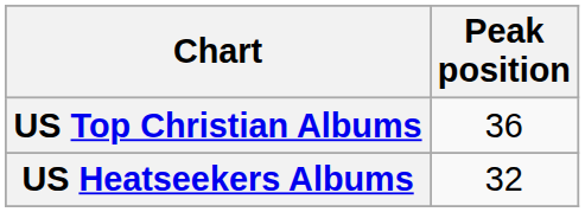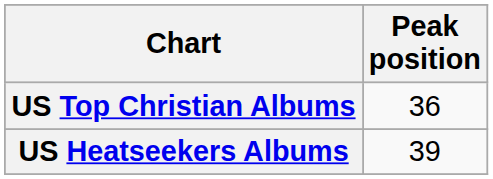US Heatseekers Albums | Peak position: 32 -> 39
